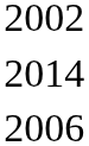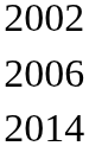rows swapped: 2006 <-> 2014
